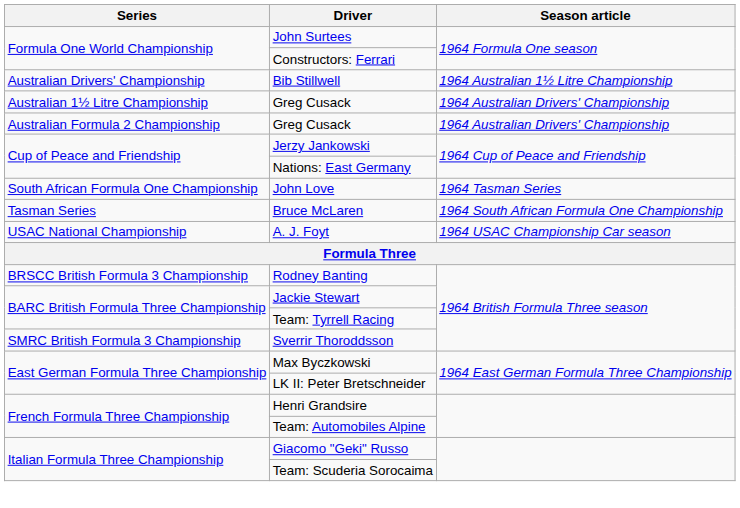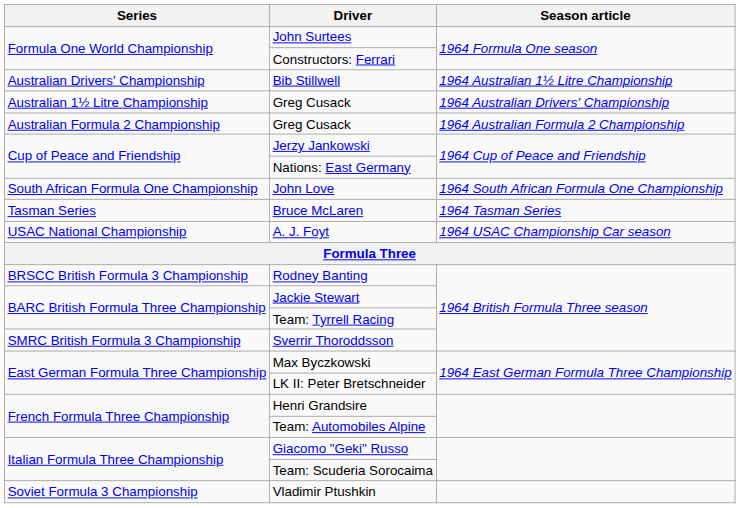Australian Formula 2 Championship / Greg Cusack | Season article: 1964 Australian Drivers' Championship -> 1964 Australian Formula 2 Championship
John Love | Season article: 1964 Tasman Series -> 1964 South African Formula One Championship
Bruce McLaren | Season article: 1964 South African Formula One Championship -> 1964 Tasman Series
+ row: Soviet Formula 3 Championship | Vladimir Ptushkin
